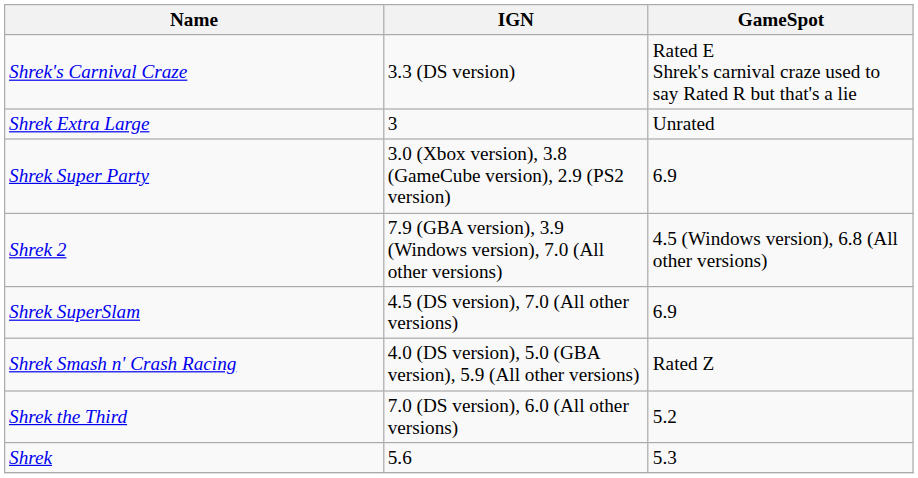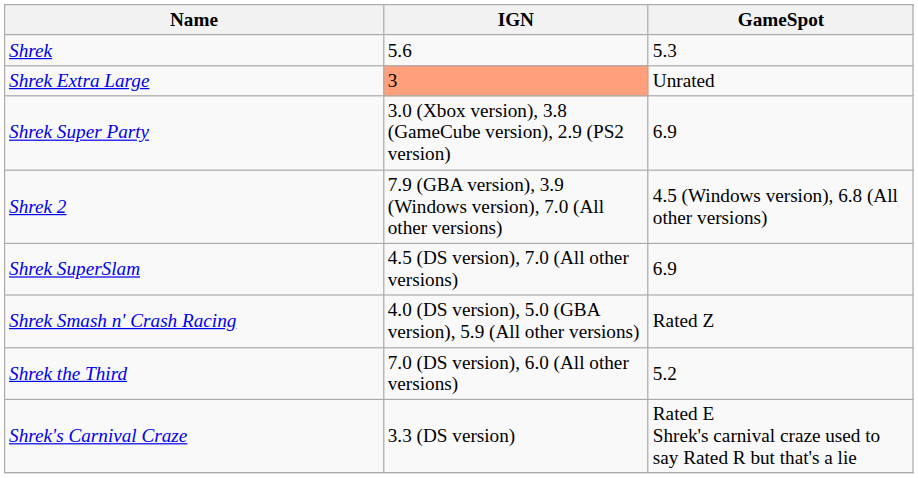rows swapped: Shrek <-> Shrek's Carnival Craze
Shrek Extra Large | IGN: no background -> lightsalmon background
